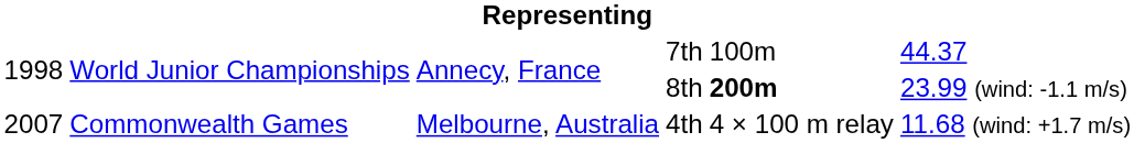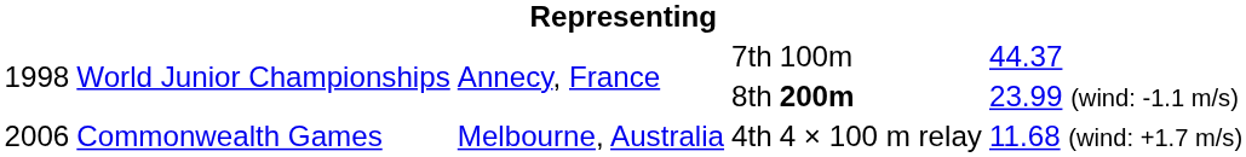4th | column 1: 2007 -> 2006
